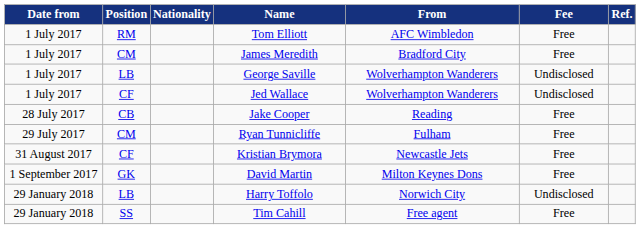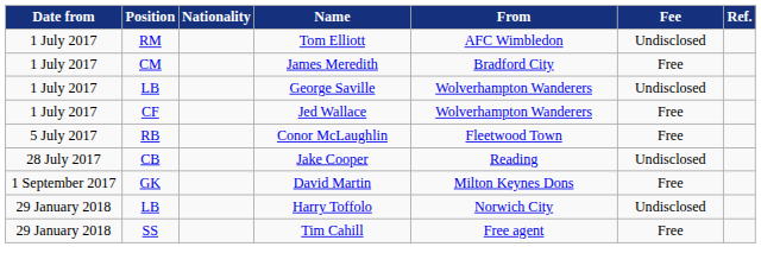Tom Elliott | Fee: Free -> Undisclosed
Jed Wallace | Fee: Undisclosed -> Free
+ row: 5 July 2017 | RB | Conor McLaughlin | Fleetwood Town | Free
Jake Cooper | Fee: Free -> Undisclosed
- row: 29 July 2017 | CM | Ryan Tunnicliffe | Fulham | Free
- row: 31 August 2017 | CF | Kristian Brymora | Newcastle Jets | Free
